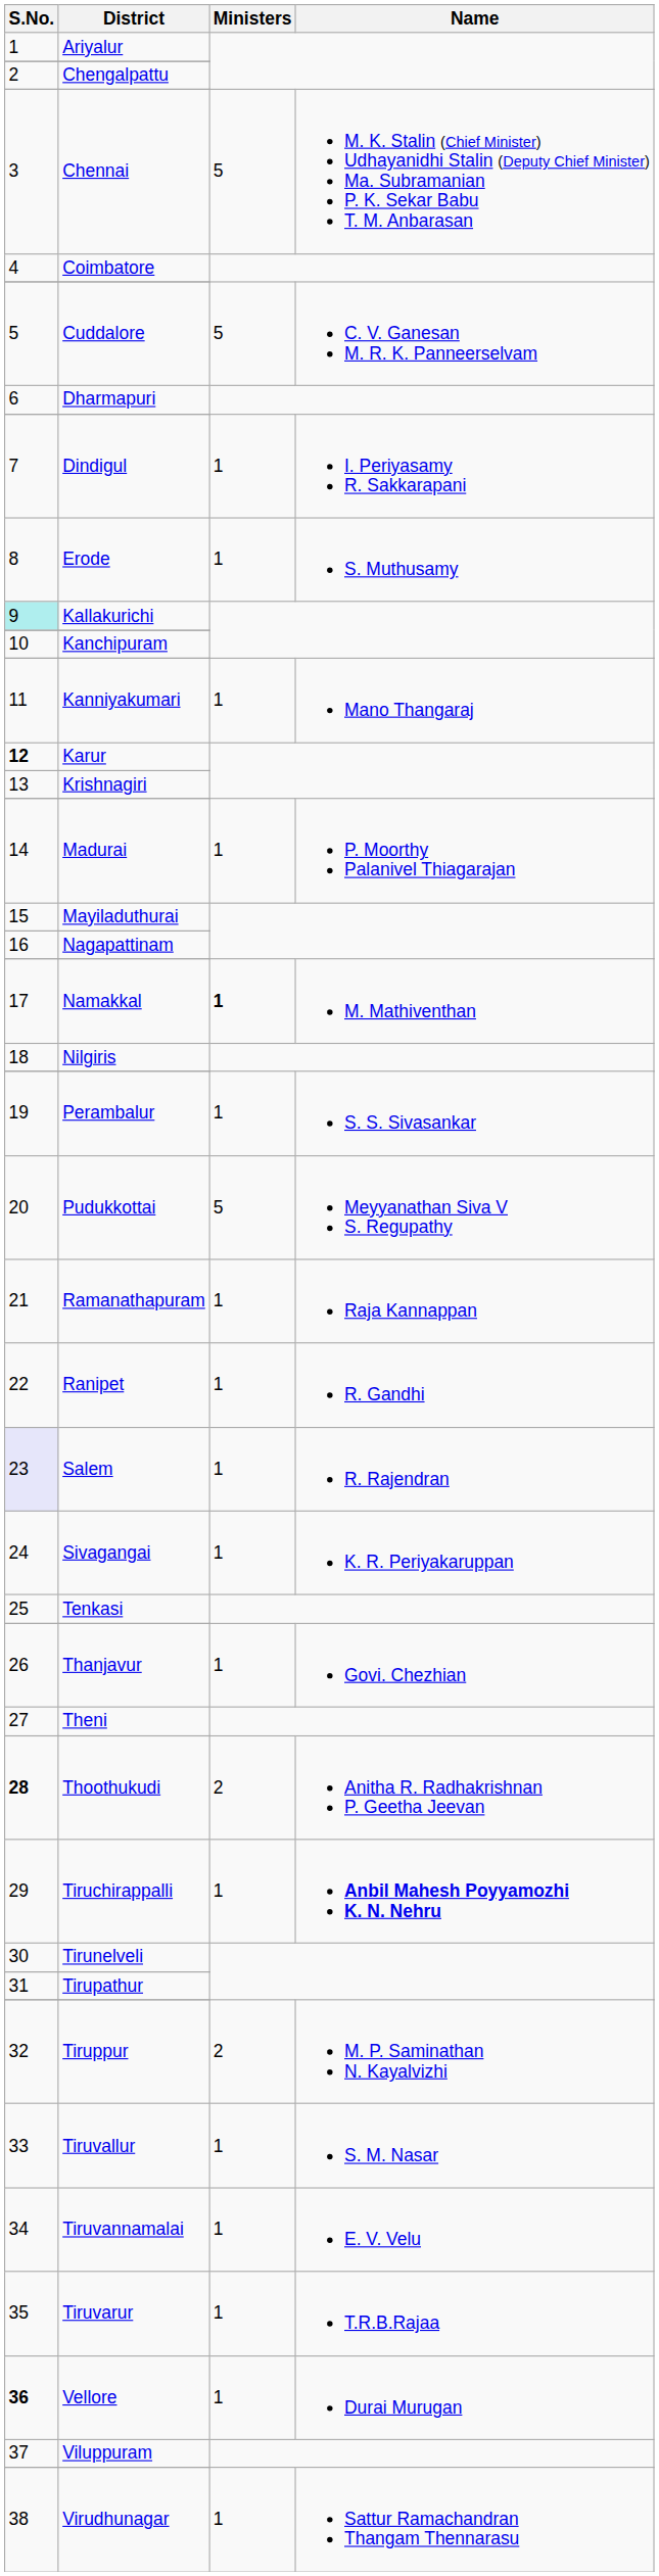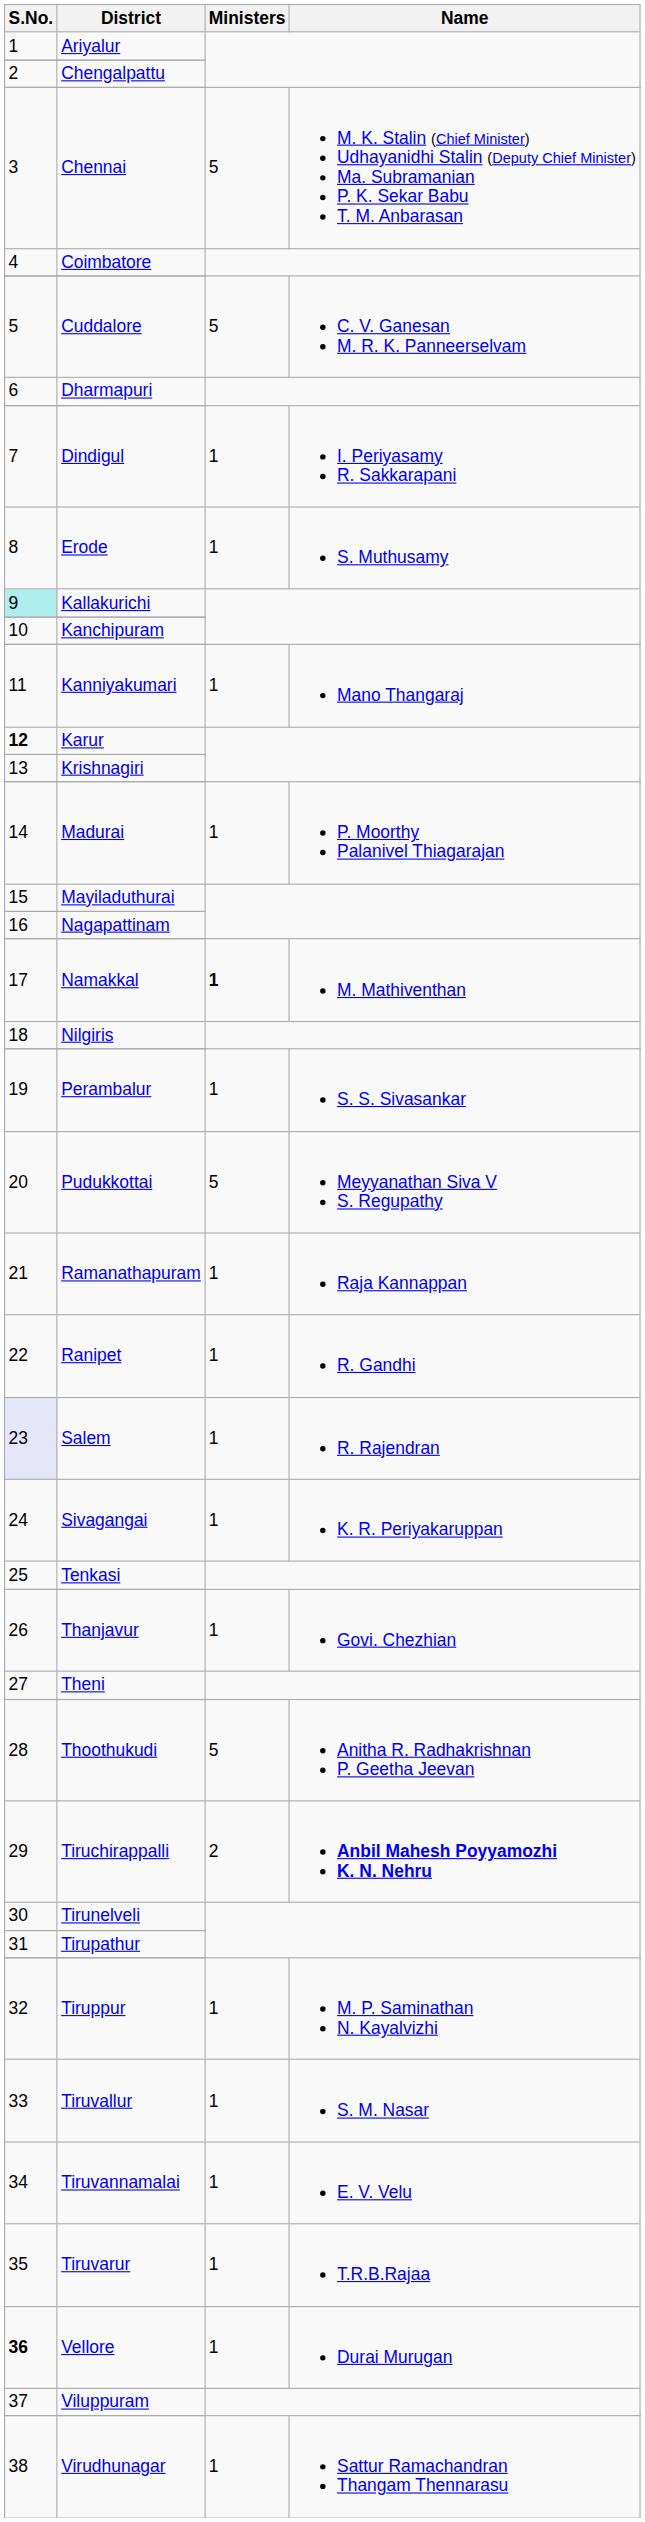Thoothukudi | S.No.: bold -> normal
Thoothukudi | Ministers: 2 -> 5
Tiruchirappalli | Ministers: 1 -> 2
Tiruppur | Ministers: 2 -> 1
